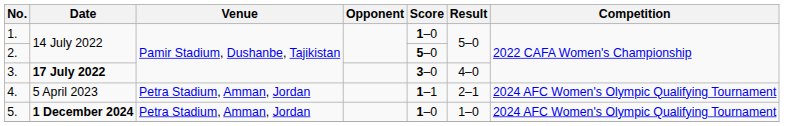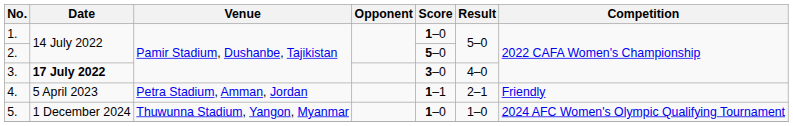4. | Competition: 2024 AFC Women's Olympic Qualifying Tournament -> Friendly
5. | Date: bold -> normal
5. | Venue: Petra Stadium, Amman, Jordan -> Thuwunna Stadium, Yangon, Myanmar
